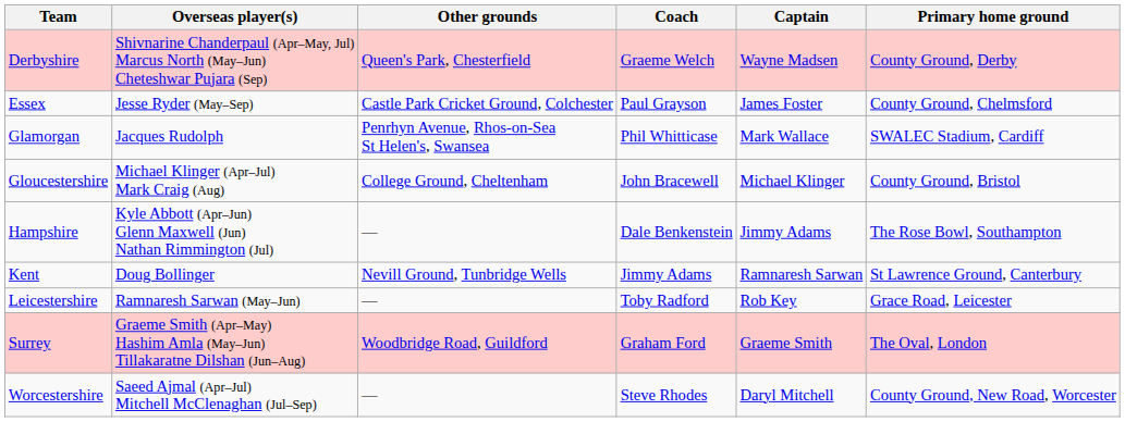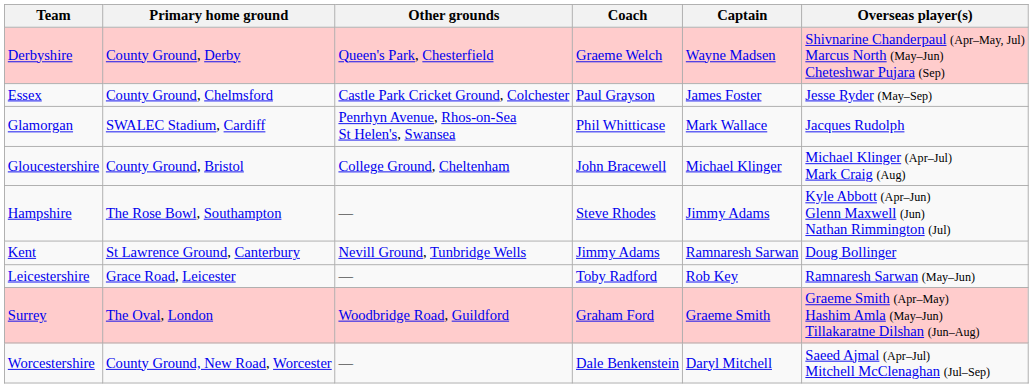columns swapped: Primary home ground <-> Overseas player(s)
Hampshire | Coach: Dale Benkenstein -> Steve Rhodes
Worcestershire | Coach: Steve Rhodes -> Dale Benkenstein
